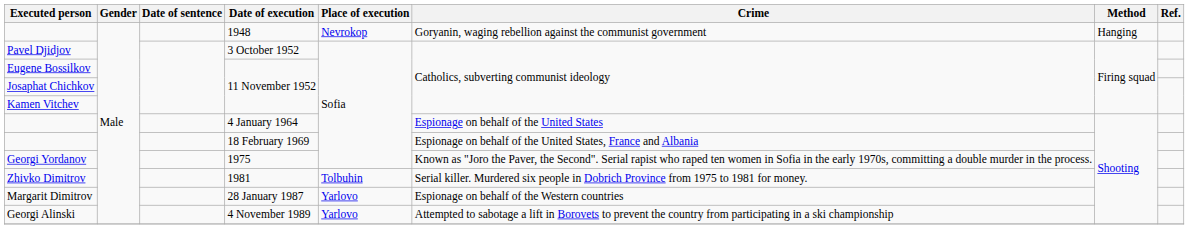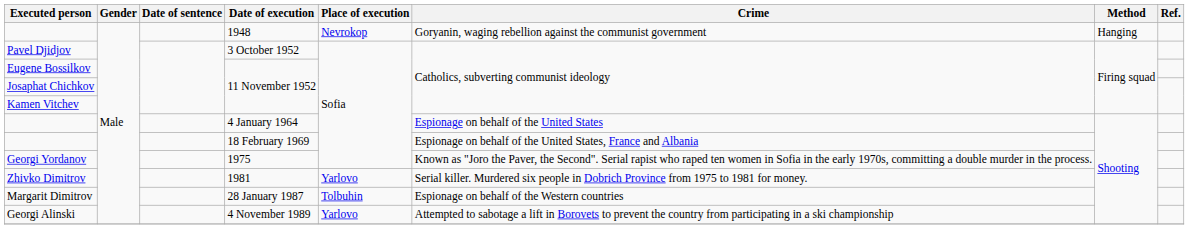Zhivko Dimitrov | Place of execution: Tolbuhin -> Yarlovo
Margarit Dimitrov | Place of execution: Yarlovo -> Tolbuhin
